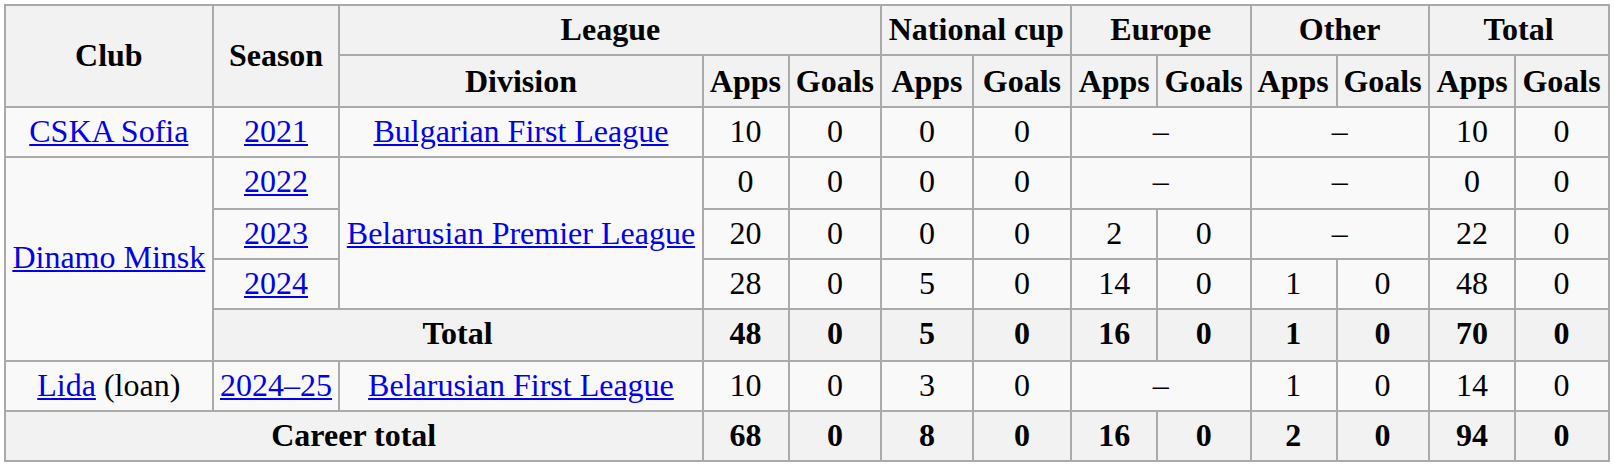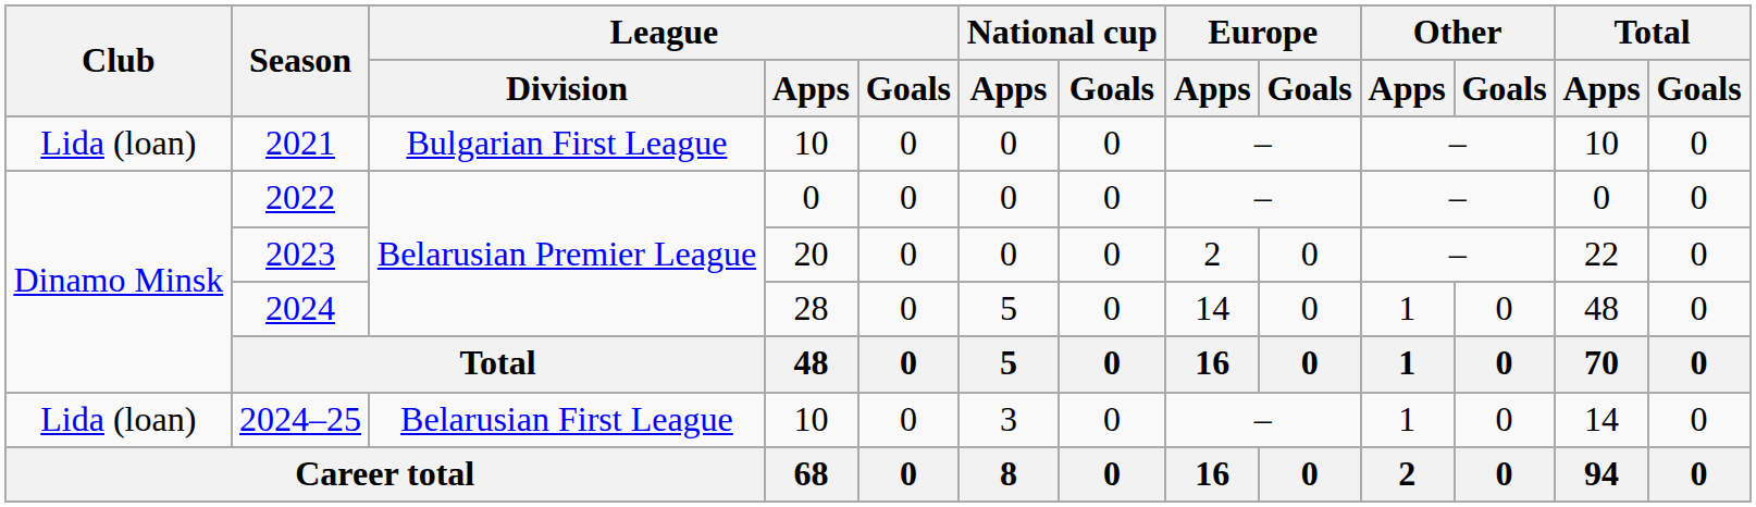2021 | Club: CSKA Sofia -> Lida (loan)
